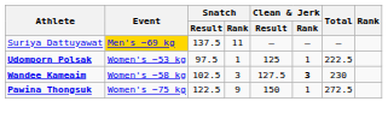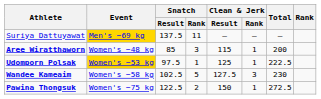+ row: Aree Wiratthaworn | Women's −48 kg | 85 | 3 | 115 | 1 | 200
Udomporn Polsak | Event: no background -> gold background
Wandee Kameaim | Snatch / Rank: 3 -> 5
Wandee Kameaim | Clean & Jerk / Rank: bold -> normal
Pawina Thongsuk | Snatch / Rank: 9 -> 2
